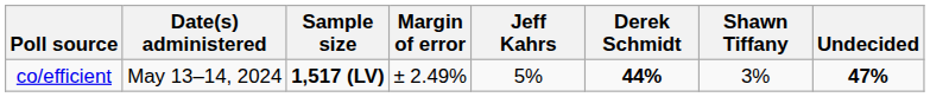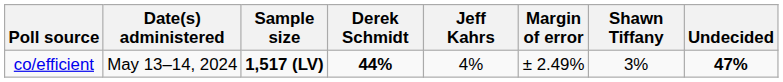columns swapped: Margin of error <-> Derek Schmidt
co/efficient | Jeff Kahrs: 5% -> 4%
